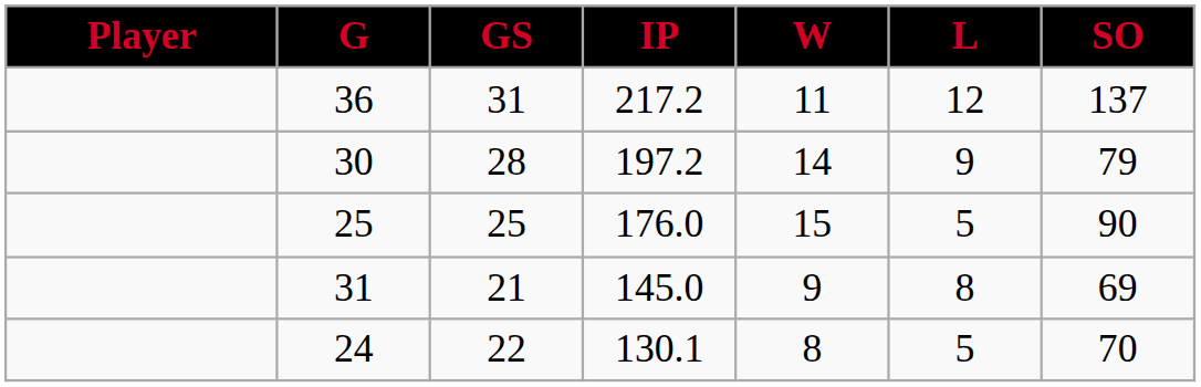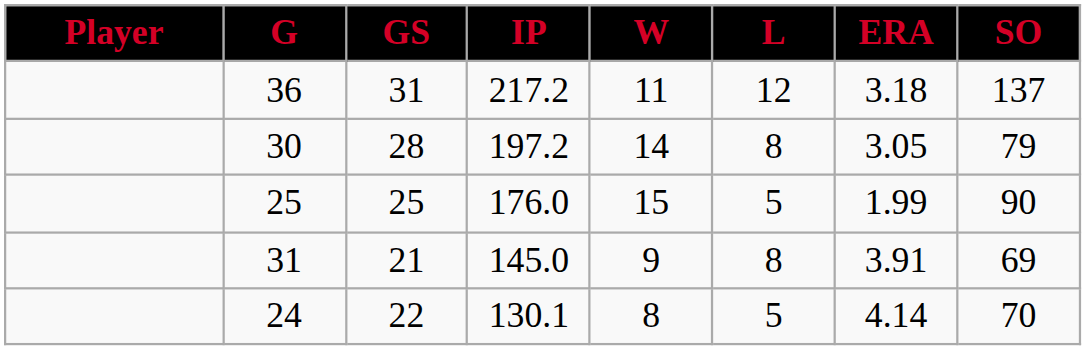+ column: ERA | 3.18 | 3.05 | 1.99 | 3.91 | 4.14
30 | L: 9 -> 8
